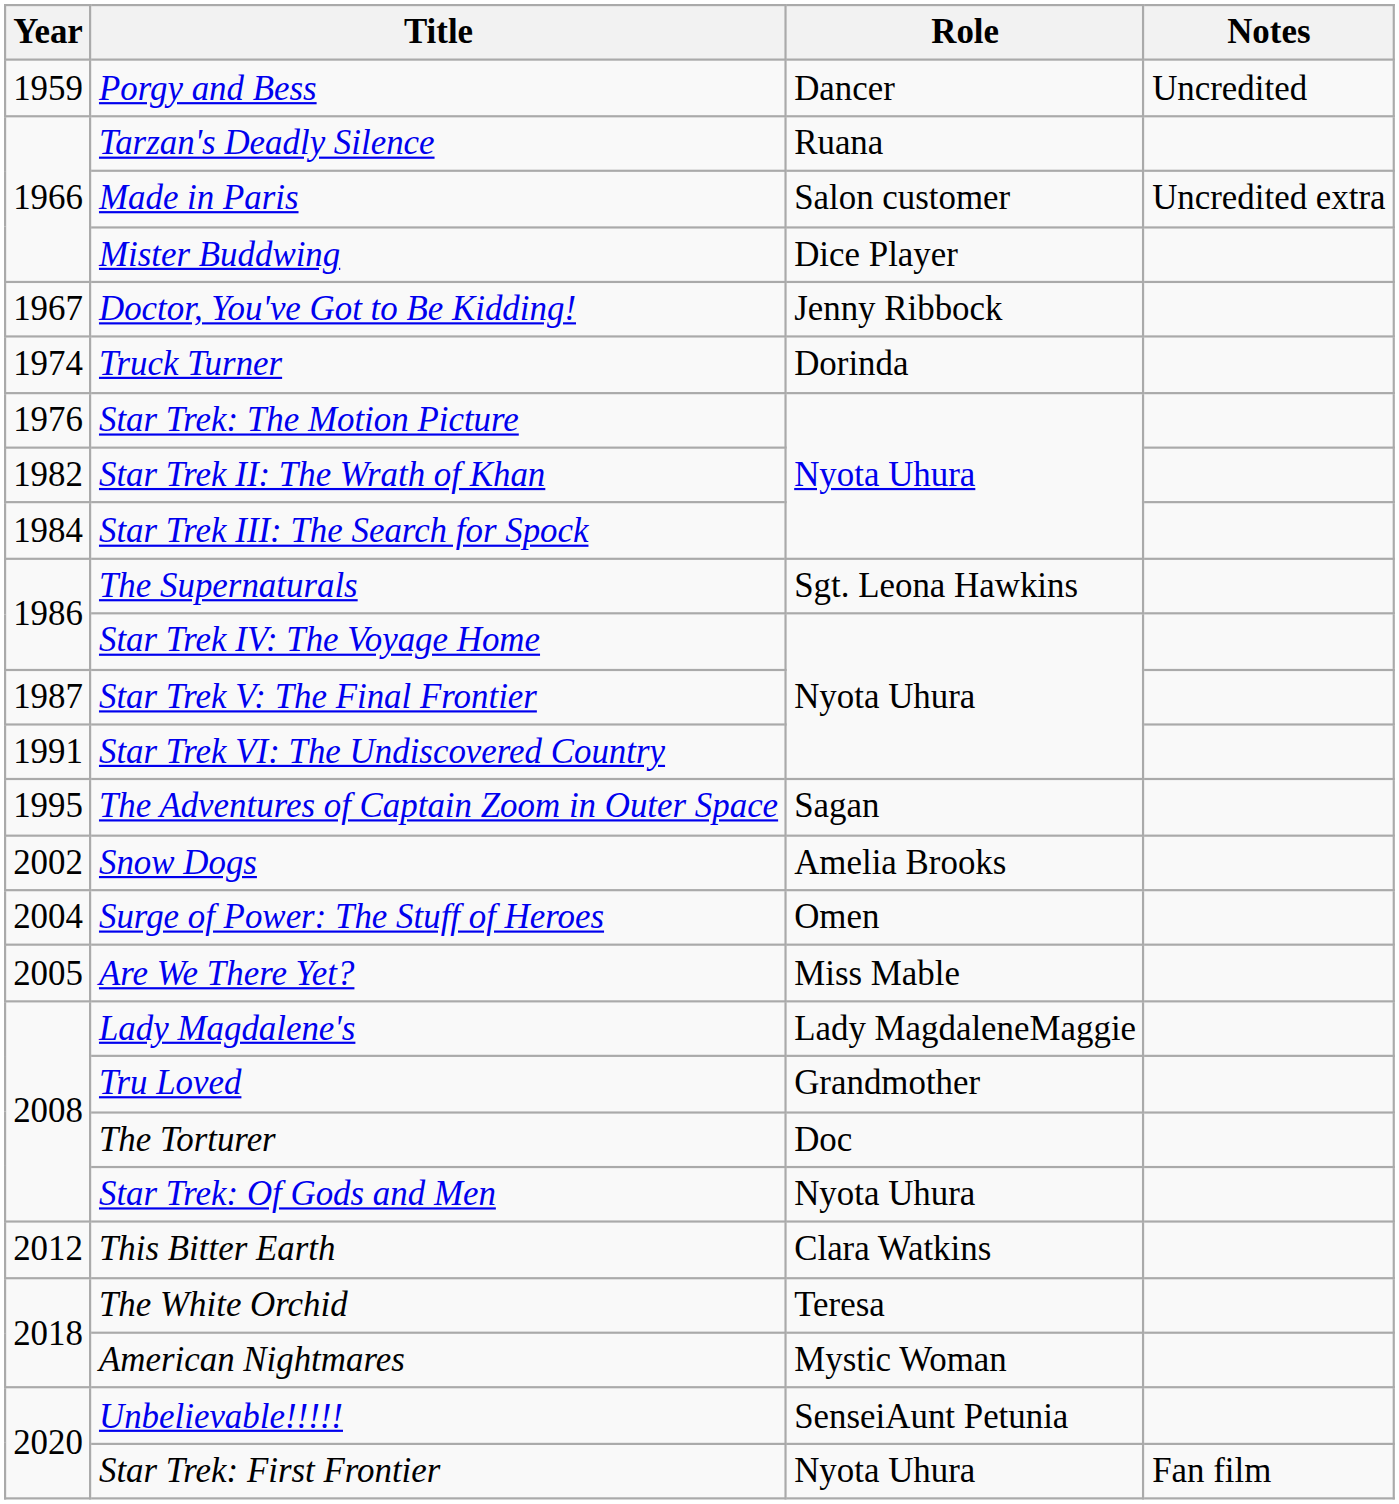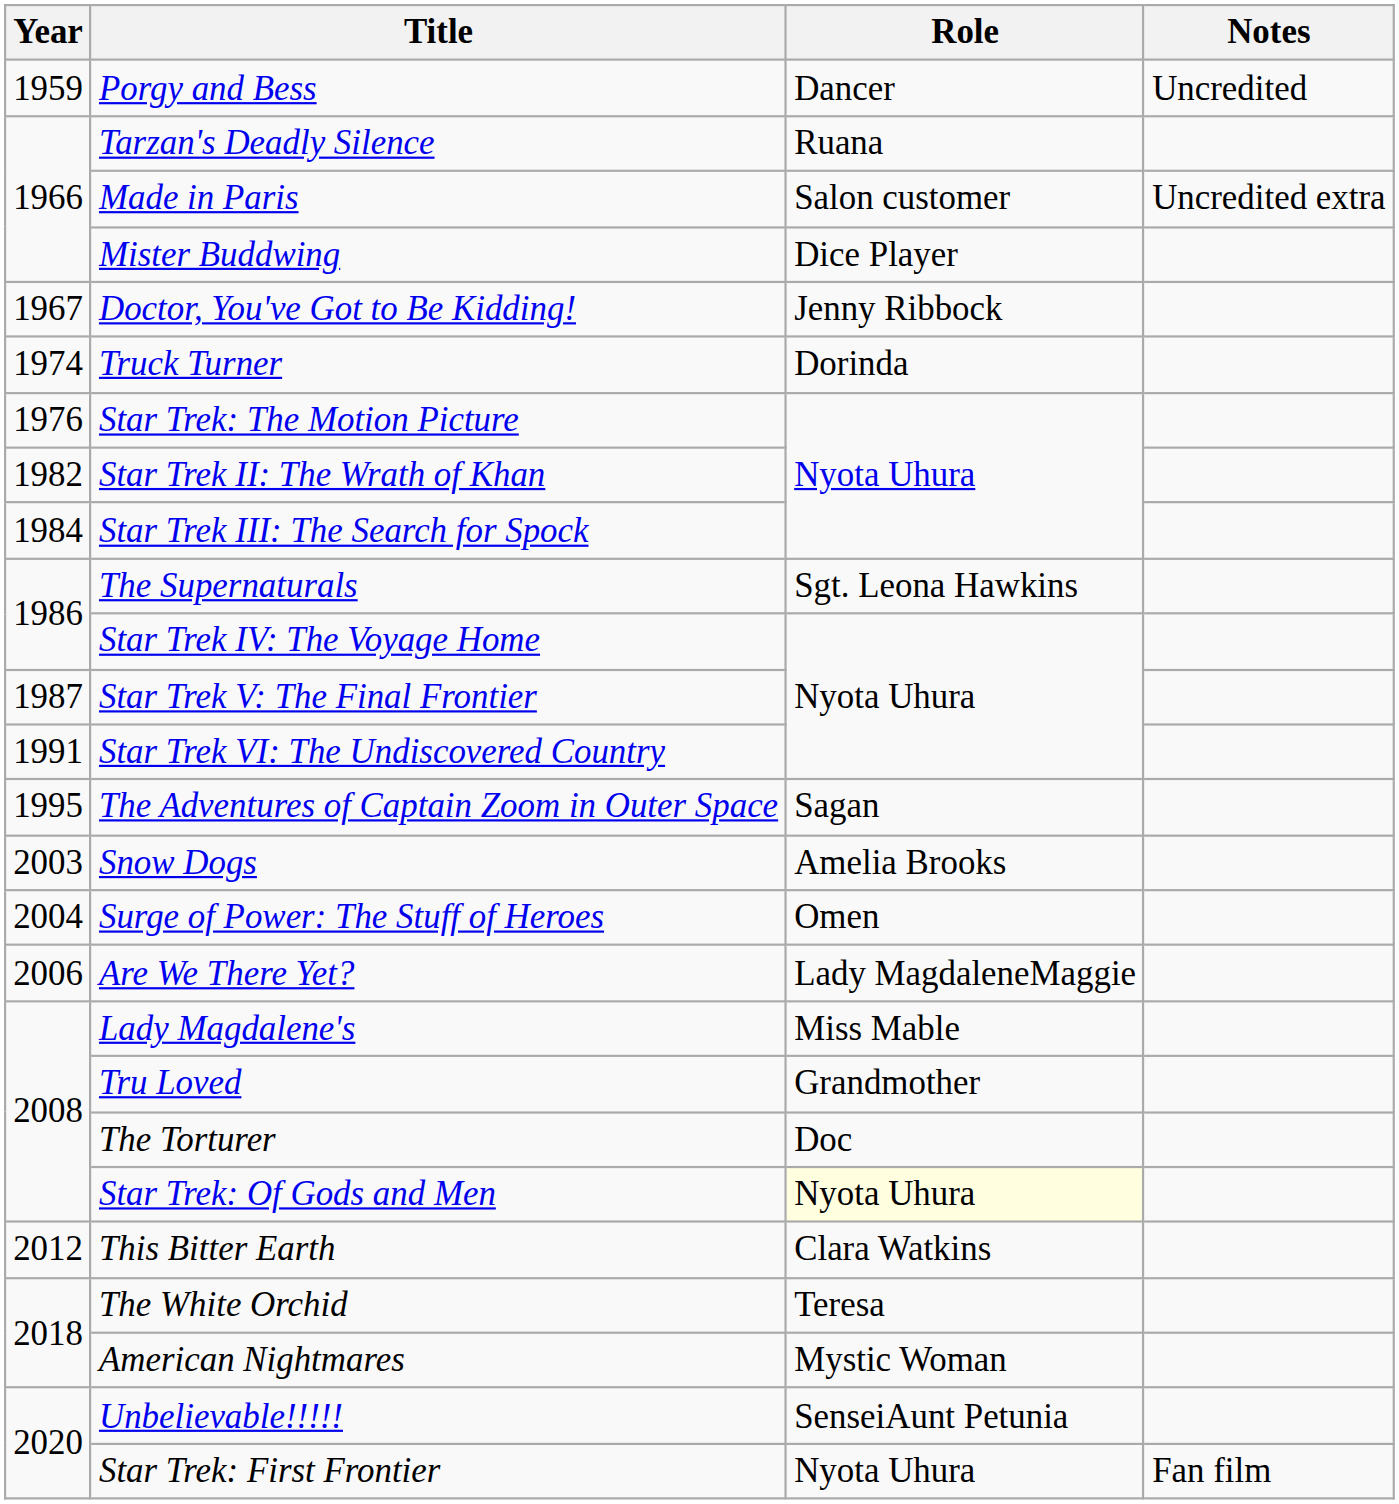Snow Dogs | Year: 2002 -> 2003
Are We There Yet? | Year: 2005 -> 2006
Are We There Yet? | Role: Miss Mable -> Lady MagdaleneMaggie
Lady Magdalene's | Role: Lady MagdaleneMaggie -> Miss Mable
Star Trek: Of Gods and Men | Role: no background -> lightyellow background
